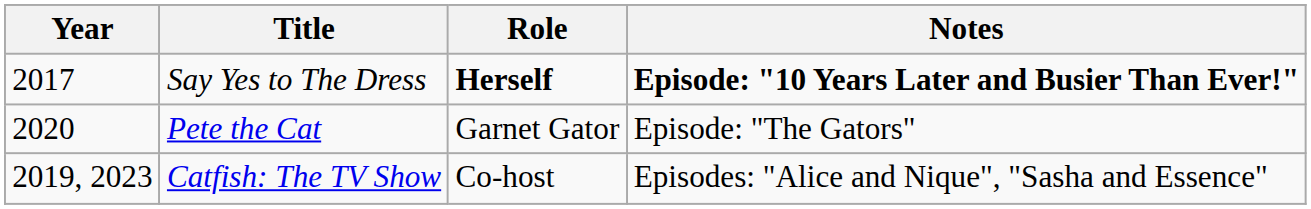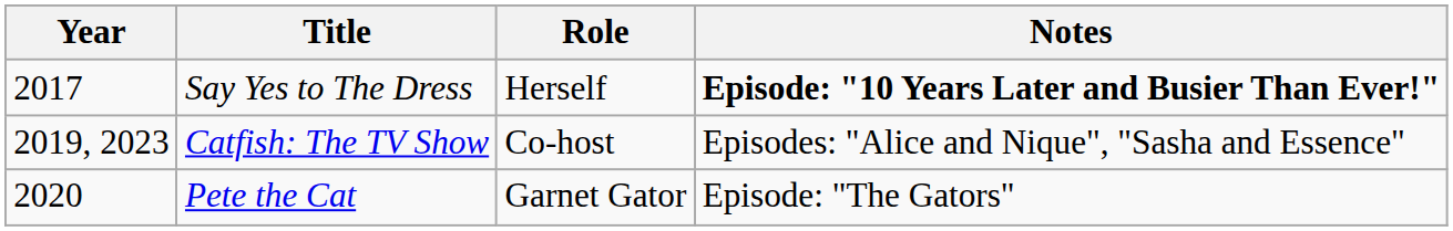Say Yes to The Dress | Role: bold -> normal
rows swapped: Catfish: The TV Show <-> Pete the Cat
